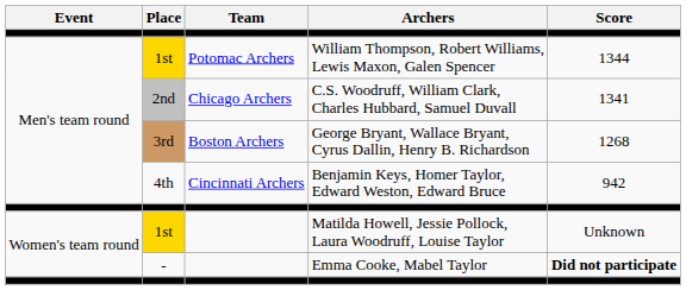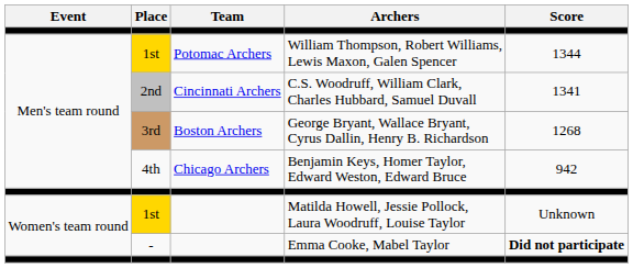C.S. Woodruff, William Clark, Charles Hubbard, Samuel Duvall | Team: Chicago Archers -> Cincinnati Archers
Benjamin Keys, Homer Taylor, Edward Weston, Edward Bruce | Team: Cincinnati Archers -> Chicago Archers
